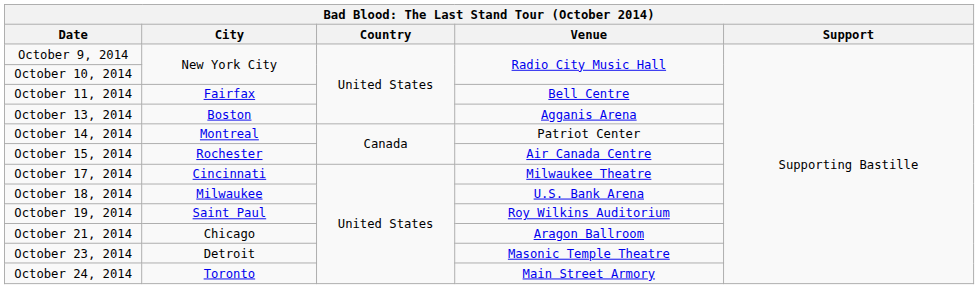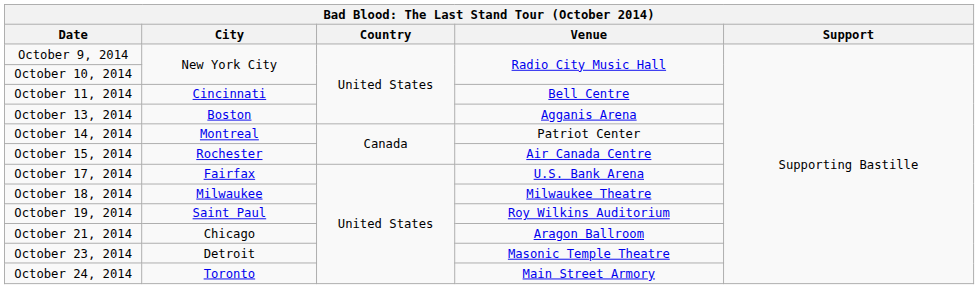October 11, 2014 | City: Fairfax -> Cincinnati
October 17, 2014 | City: Cincinnati -> Fairfax
October 17, 2014 | Venue: Milwaukee Theatre -> U.S. Bank Arena
October 18, 2014 | Venue: U.S. Bank Arena -> Milwaukee Theatre
